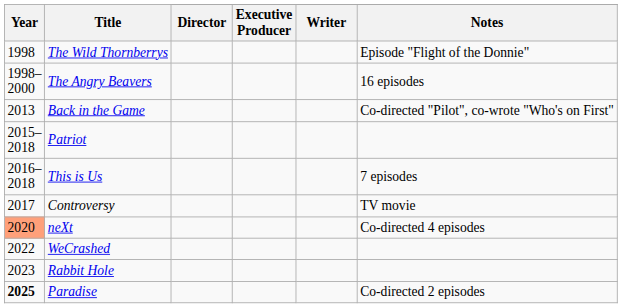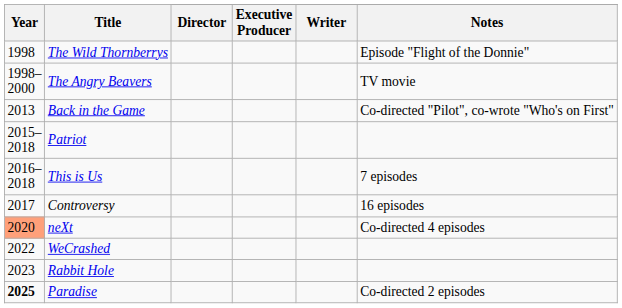The Angry Beavers | Notes: 16 episodes -> TV movie
Controversy | Notes: TV movie -> 16 episodes
